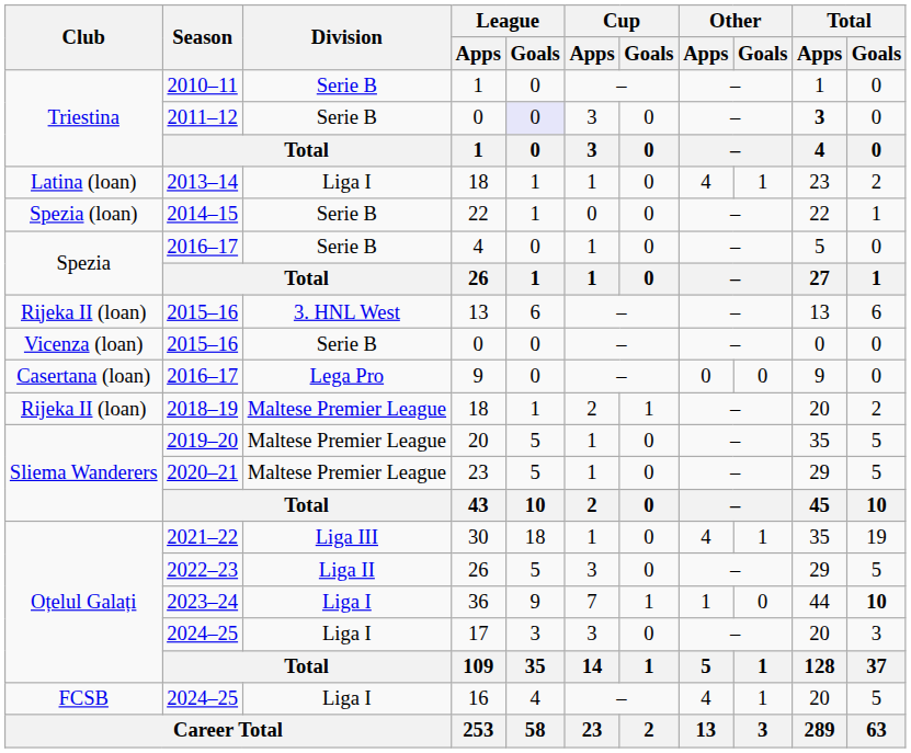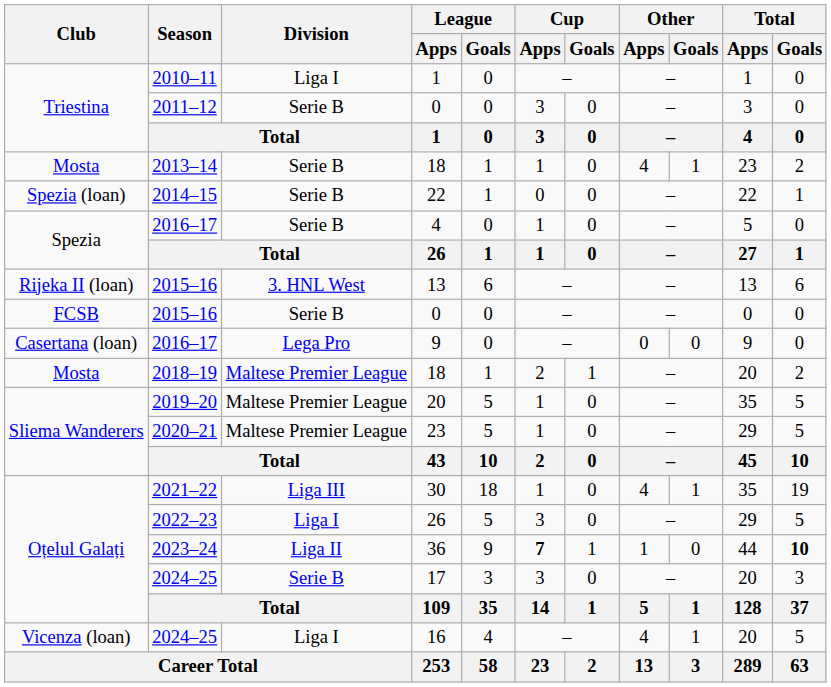2010–11 / 1 | Division: Serie B -> Liga I
2011–12 / 0 | League / Goals: lavender background -> no background
2011–12 / 0 | Total / Apps: bold -> normal
2013–14 / 18 | Club: Latina (loan) -> Mosta
2013–14 / 18 | Division: Liga I -> Serie B
2015–16 / 0 | Club: Vicenza (loan) -> FCSB
2018–19 / 18 | Club: Rijeka II (loan) -> Mosta
2022–23 / 26 | Division: Liga II -> Liga I
36 | Division: Liga I -> Liga II
36 | Cup / Apps: normal -> bold
17 | Division: Liga I -> Serie B
16 | Club: FCSB -> Vicenza (loan)
